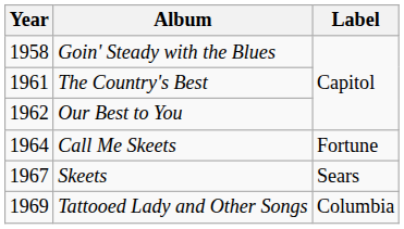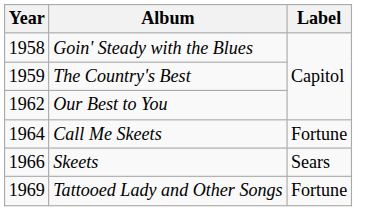The Country's Best | Year: 1961 -> 1959
Skeets | Year: 1967 -> 1966
Tattooed Lady and Other Songs | Label: Columbia -> Fortune
